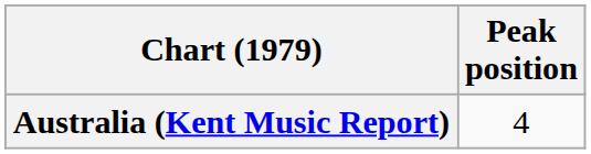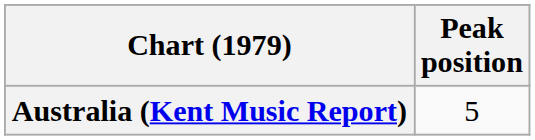Australia (Kent Music Report) | Peak position: 4 -> 5
